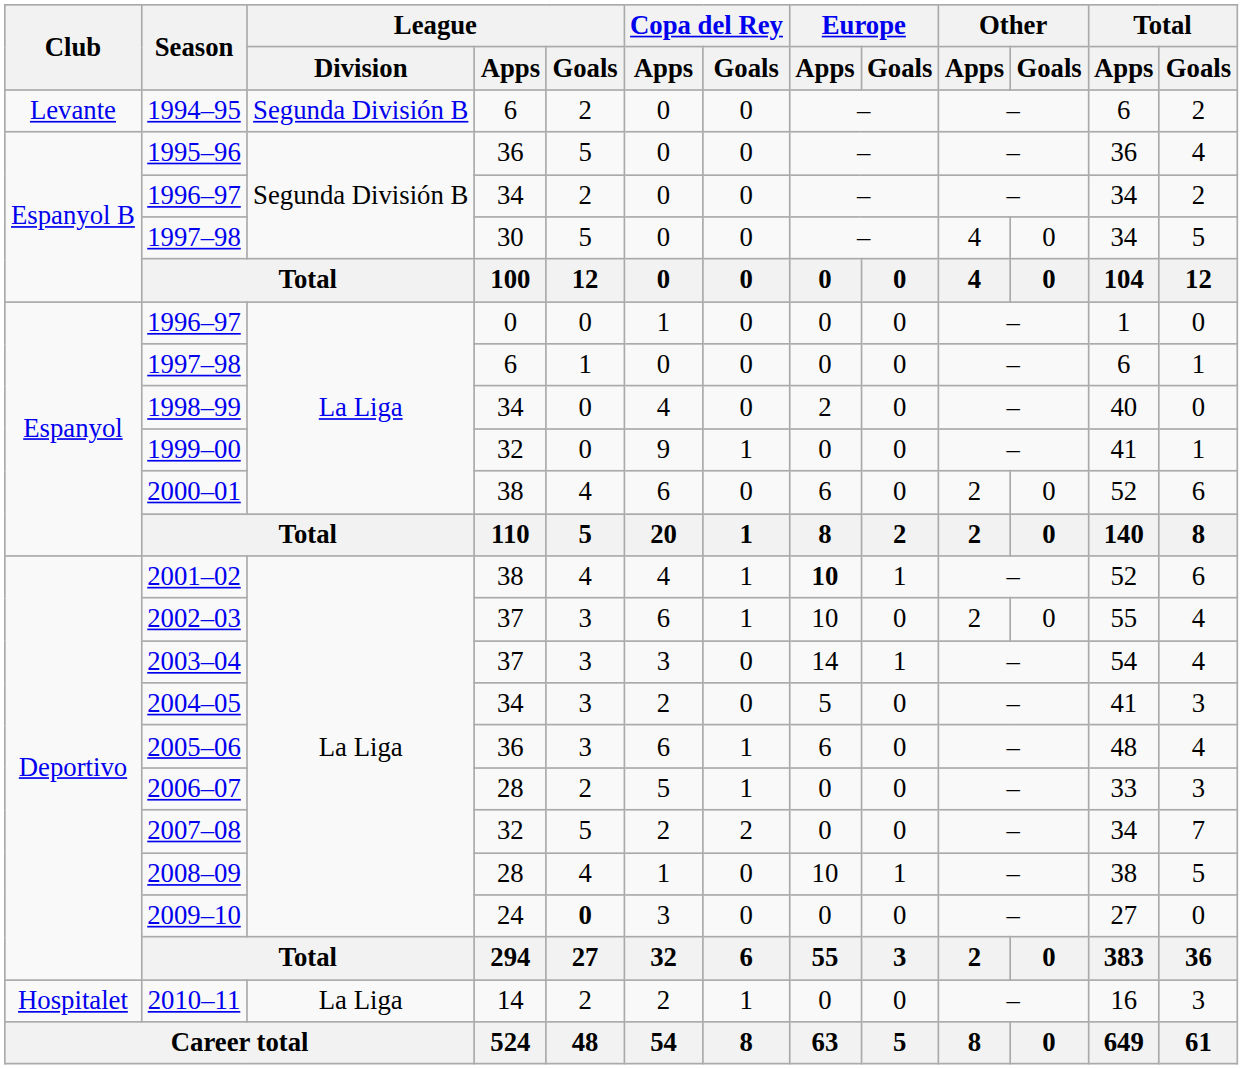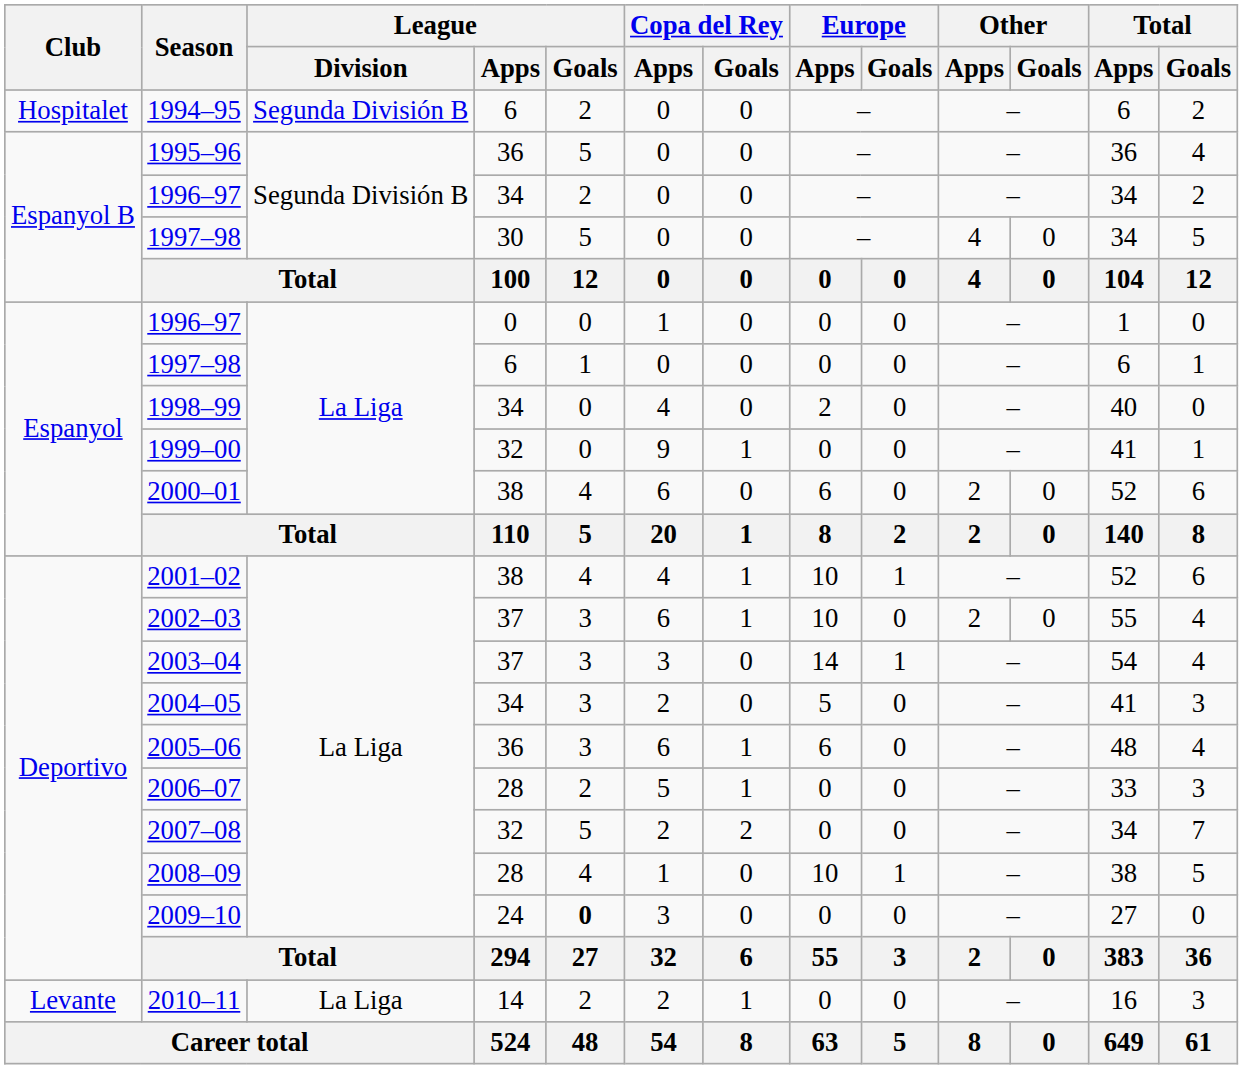1994–95 | Club: Levante -> Hospitalet
2001–02 | Europe / Apps: bold -> normal
2010–11 | Club: Hospitalet -> Levante
